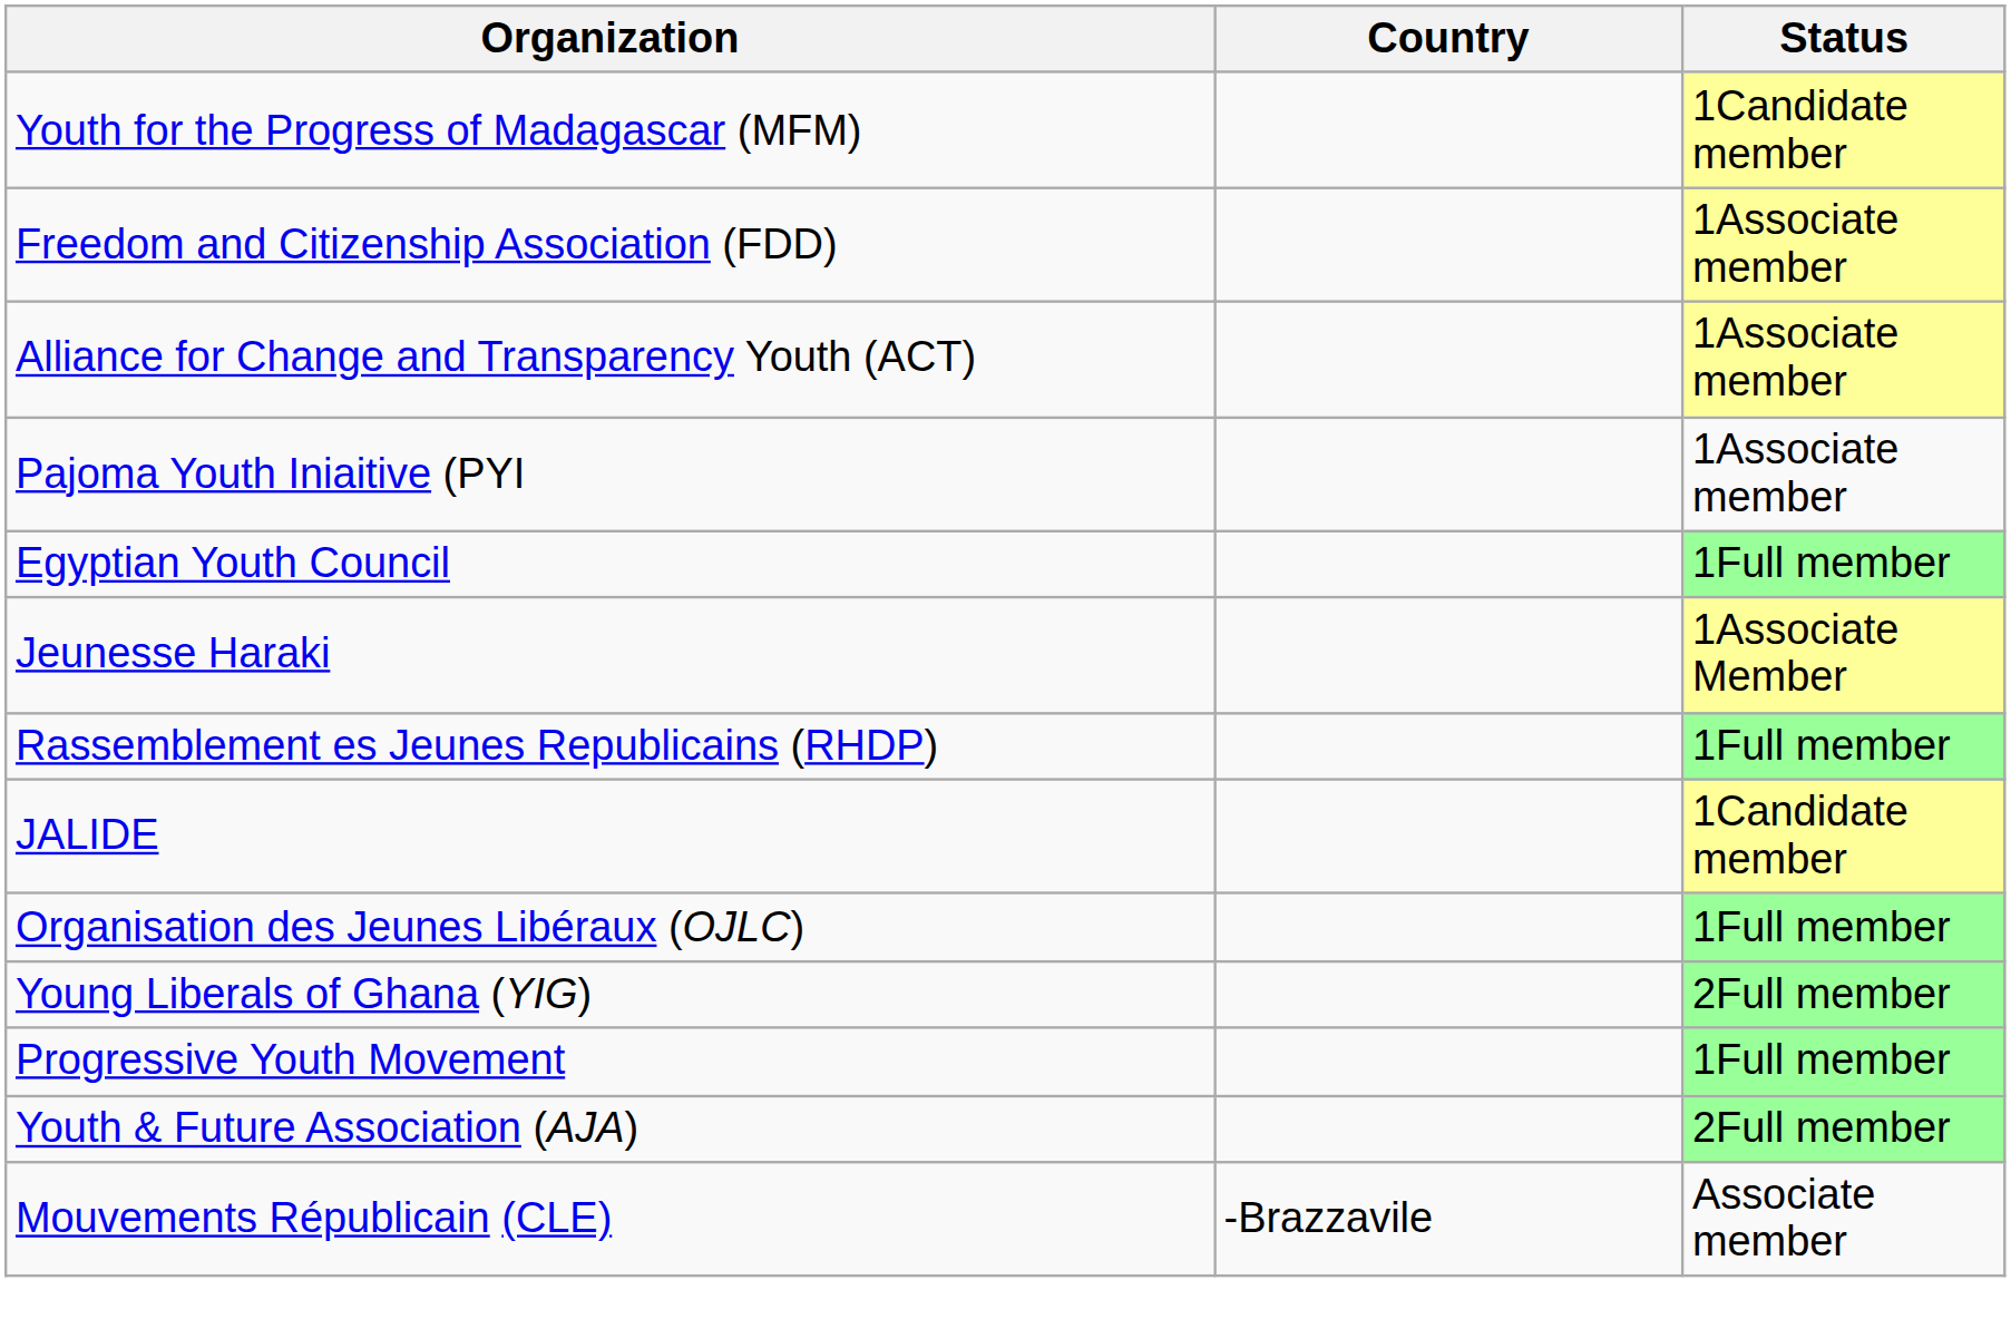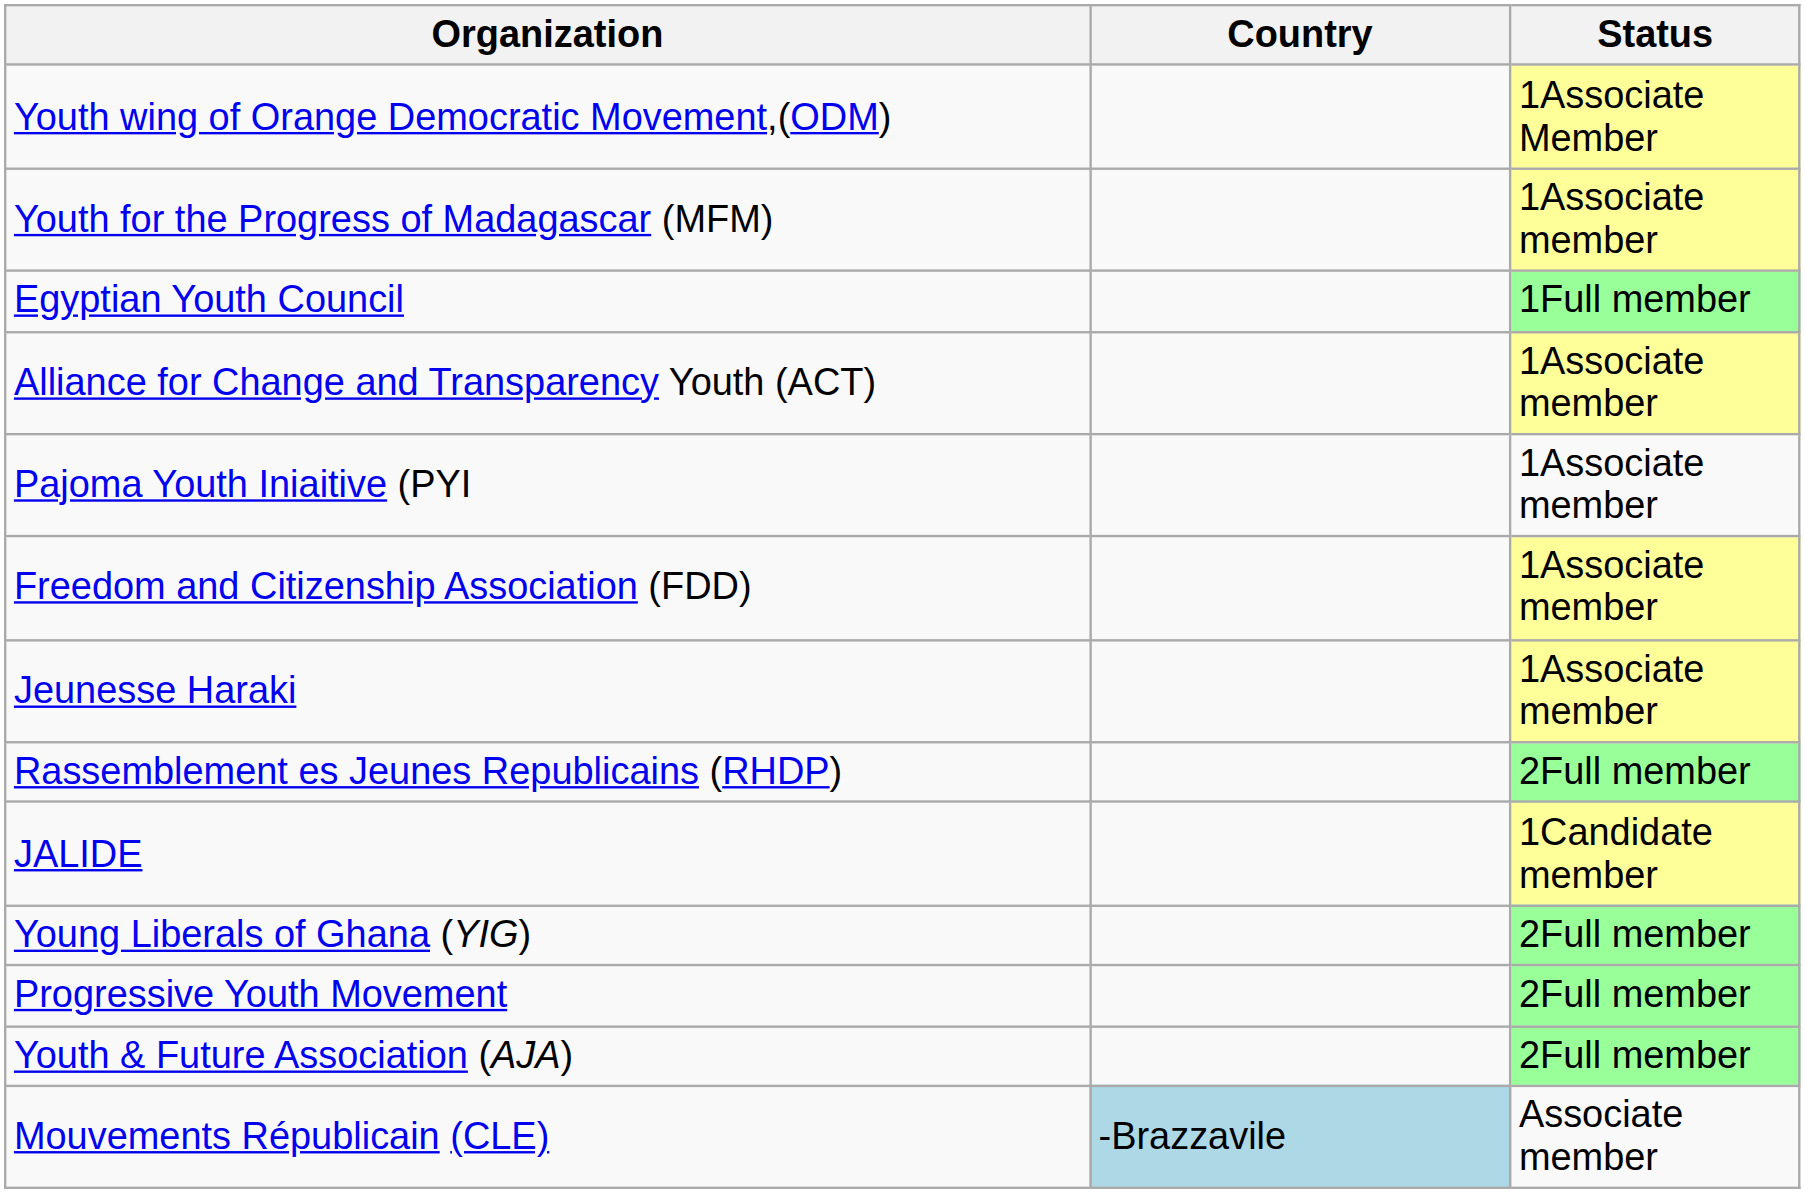+ row: Youth wing of Orange Democratic Movement,(ODM) | 1Associate Member
Youth for the Progress of Madagascar (MFM) | Status: 1Candidate member -> 1Associate member
rows swapped: Freedom and Citizenship Association (FDD) <-> Egyptian Youth Council
Jeunesse Haraki | Status: 1Associate Member -> 1Associate member
Rassemblement es Jeunes Republicains (RHDP) | Status: 1Full member -> 2Full member
- row: Organisation des Jeunes Libéraux (OJLC) | 1Full member
Progressive Youth Movement | Status: 1Full member -> 2Full member
Mouvements Républicain (CLE) | Country: no background -> lightblue background
